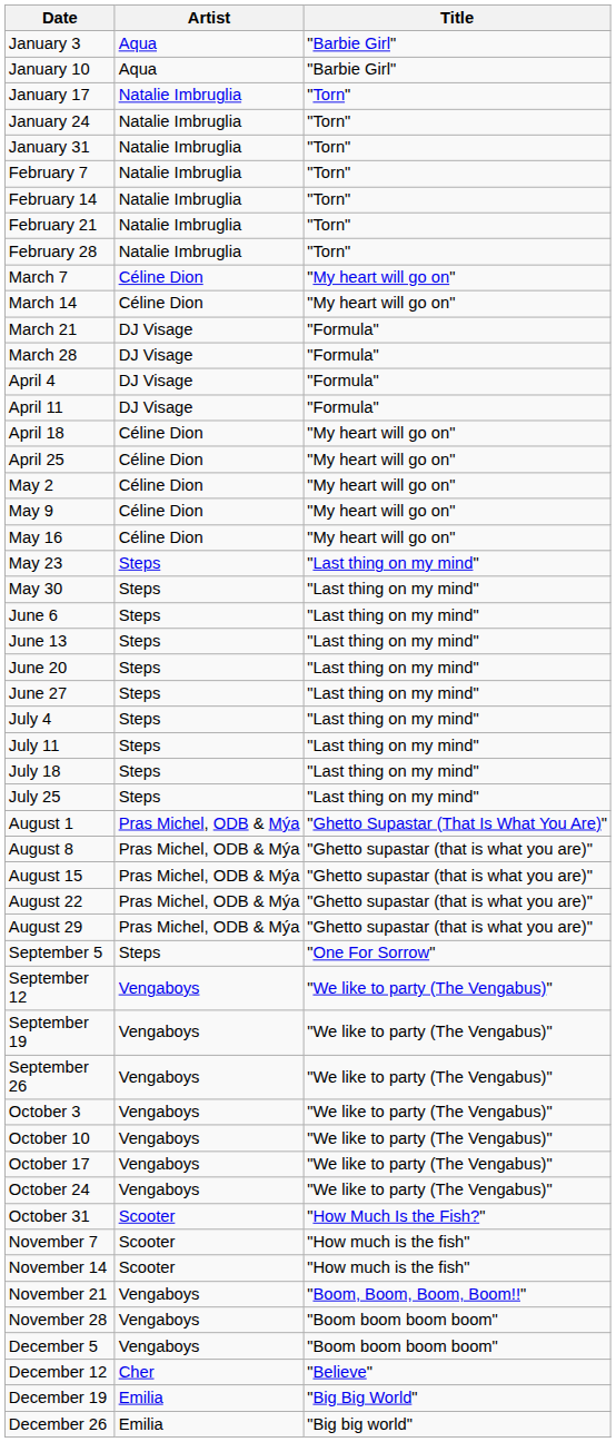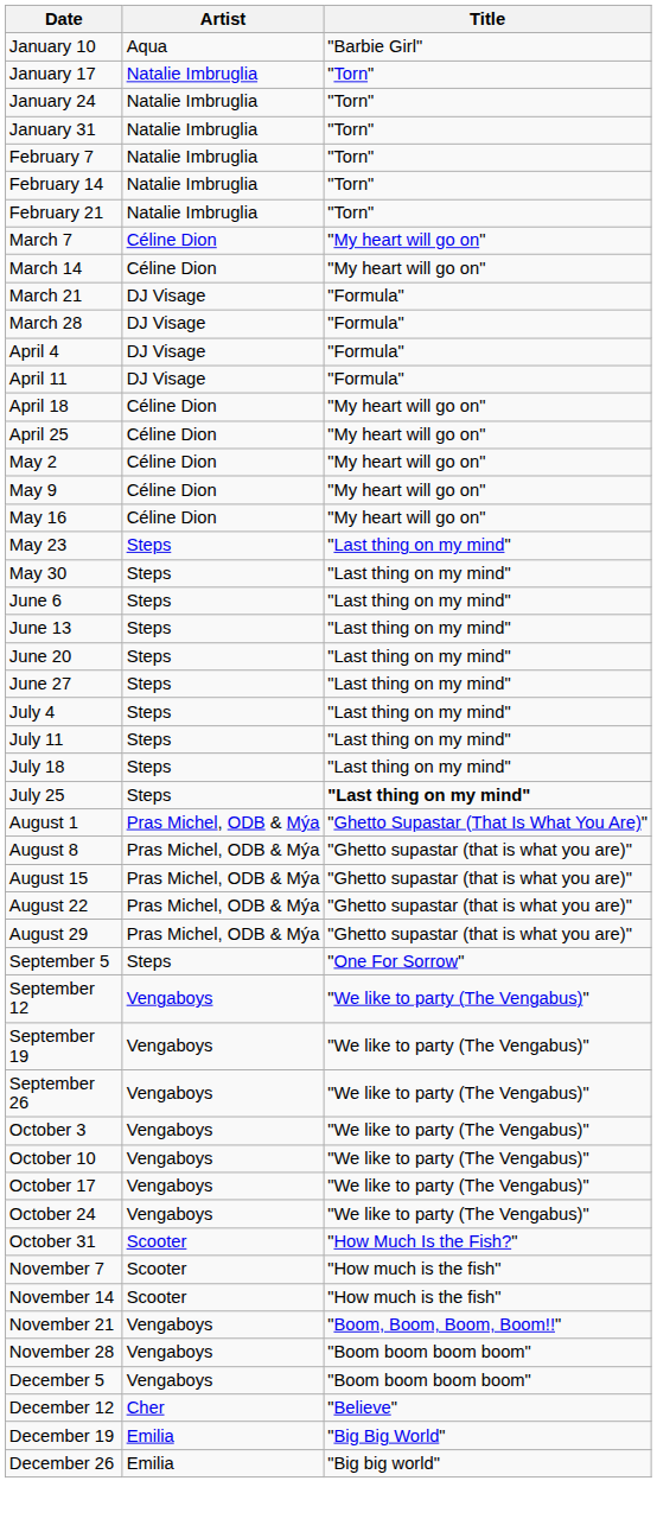- row: January 3 | Aqua | "Barbie Girl"
- row: February 28 | Natalie Imbruglia | "Torn"
July 25 | Title: normal -> bold
